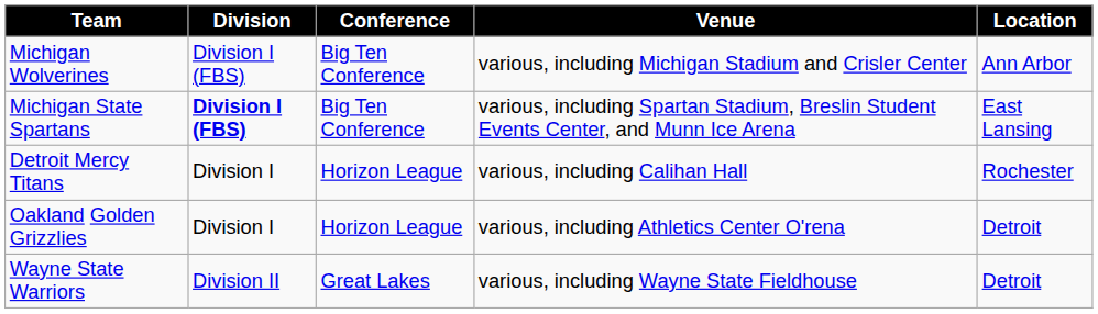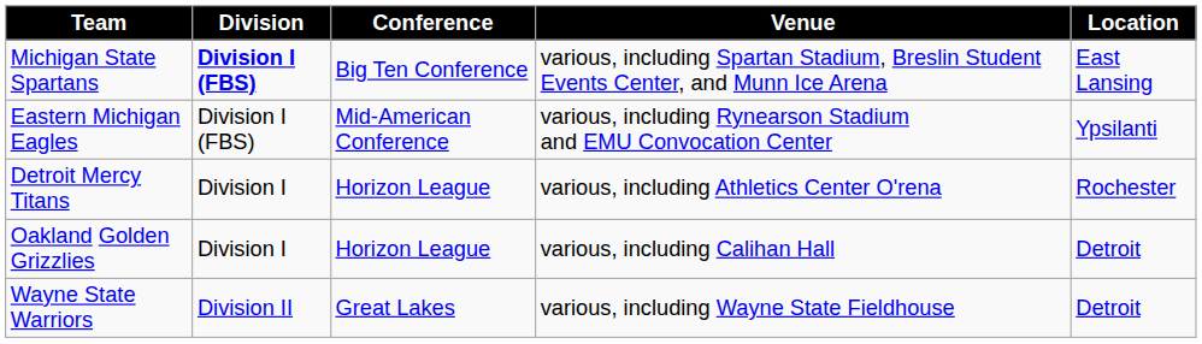- row: Michigan Wolverines | Division I (FBS) | Big Ten Conference | various, including Michigan Stadium and Crisler Center | Ann Arbor
+ row: Eastern Michigan Eagles | Division I (FBS) | Mid-American Conference | various, including Rynearson Stadium and EMU Convocation Center | Ypsilanti
Detroit Mercy Titans | Venue: various, including Calihan Hall -> various, including Athletics Center O'rena
Oakland Golden Grizzlies | Venue: various, including Athletics Center O'rena -> various, including Calihan Hall
